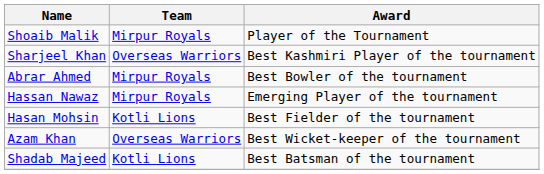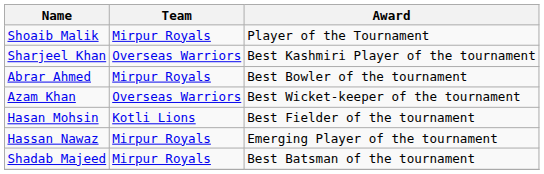rows swapped: Azam Khan <-> Hassan Nawaz
Shadab Majeed | Team: Kotli Lions -> Mirpur Royals
